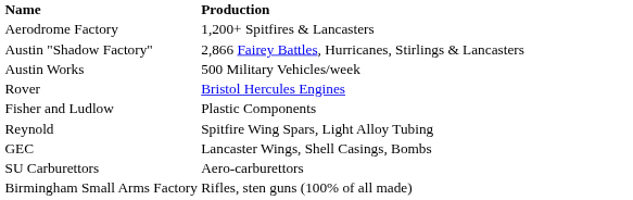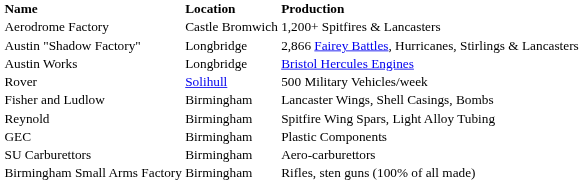+ column: Location | Castle Bromwich | Longbridge | Longbridge | Solihull | Birmingham | Birmingham | Birmingham | Birmingham | Birmingham
Austin Works | Production: 500 Military Vehicles/week -> Bristol Hercules Engines
Rover | Production: Bristol Hercules Engines -> 500 Military Vehicles/week
Fisher and Ludlow | Production: Plastic Components -> Lancaster Wings, Shell Casings, Bombs
GEC | Production: Lancaster Wings, Shell Casings, Bombs -> Plastic Components
